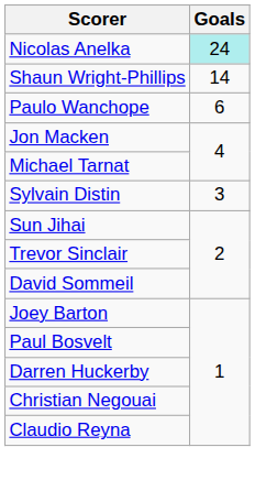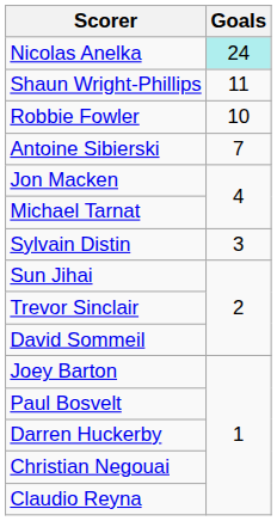Shaun Wright-Phillips | Goals: 14 -> 11
+ row: Robbie Fowler | 10
+ row: Antoine Sibierski | 7
- row: Paulo Wanchope | 6
